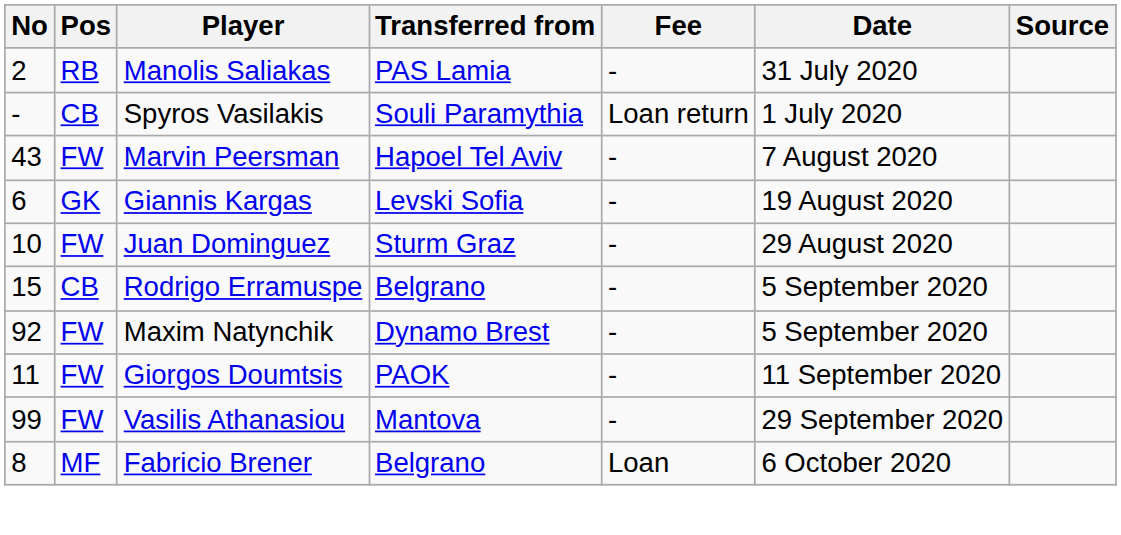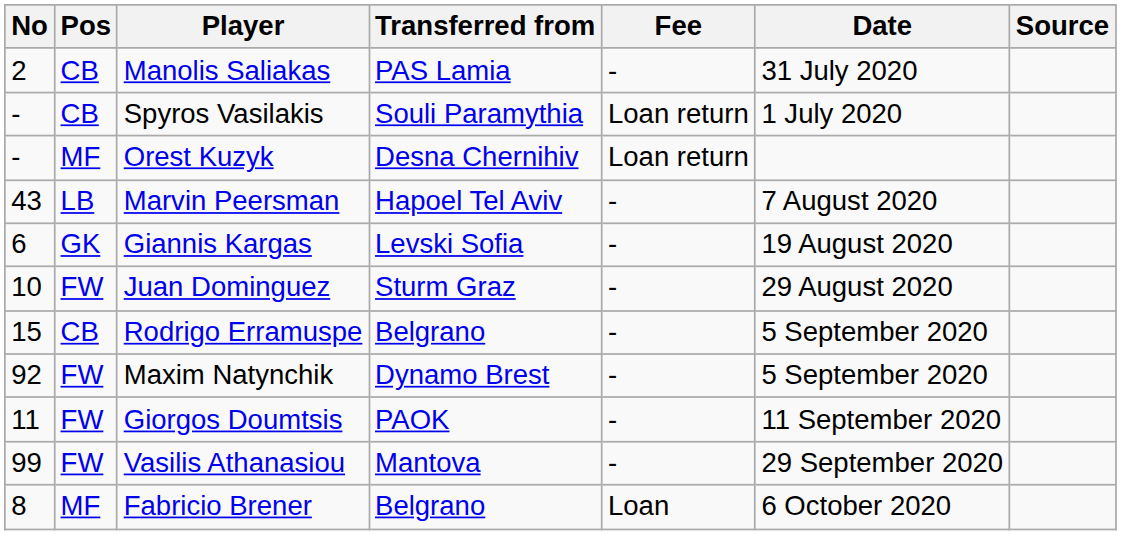Manolis Saliakas | Pos: RB -> CB
+ row: - | MF | Orest Kuzyk | Desna Chernihiv | Loan return
Marvin Peersman | Pos: FW -> LB
